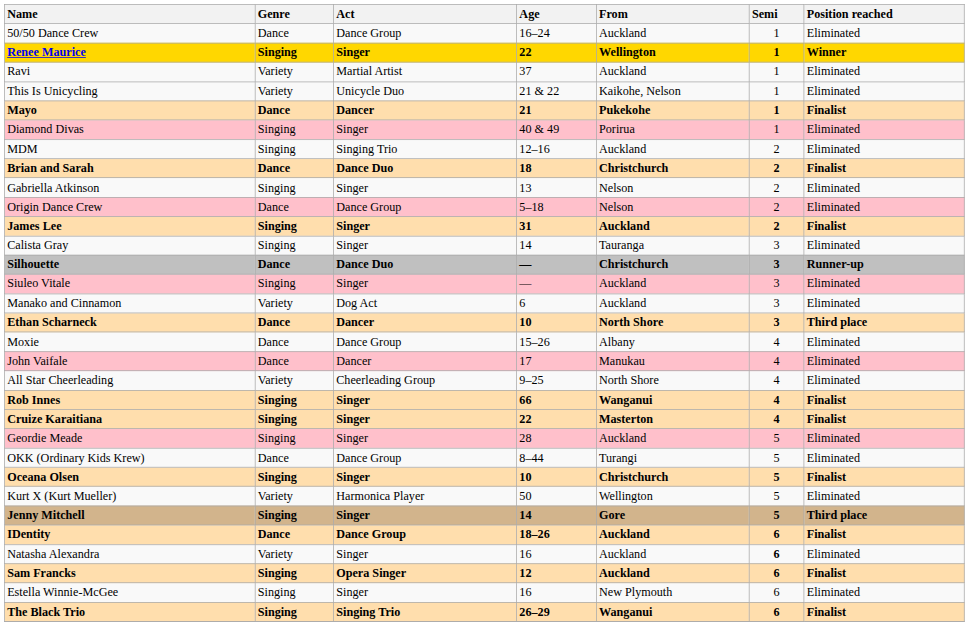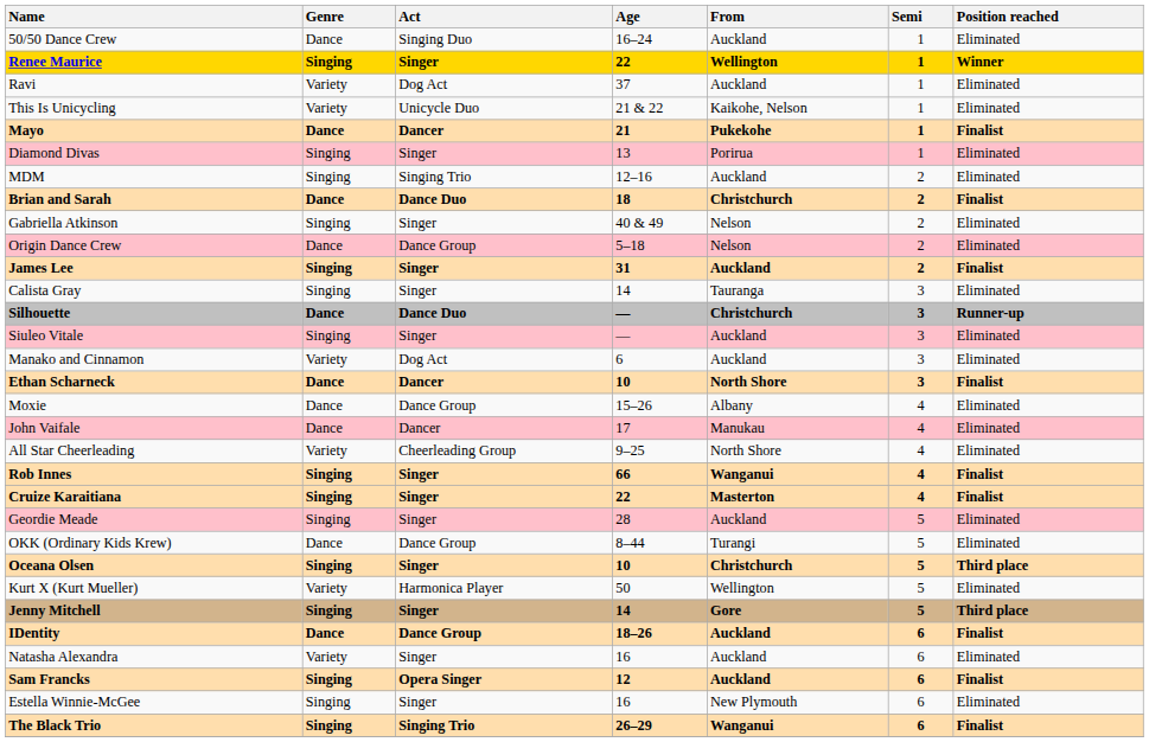50/50 Dance Crew | Act: Dance Group -> Singing Duo
Ravi | Act: Martial Artist -> Dog Act
Diamond Divas | Age: 40 & 49 -> 13
Gabriella Atkinson | Age: 13 -> 40 & 49
Ethan Scharneck | Position reached: Third place -> Finalist
Oceana Olsen | Position reached: Finalist -> Third place
Natasha Alexandra | Semi: bold -> normal
